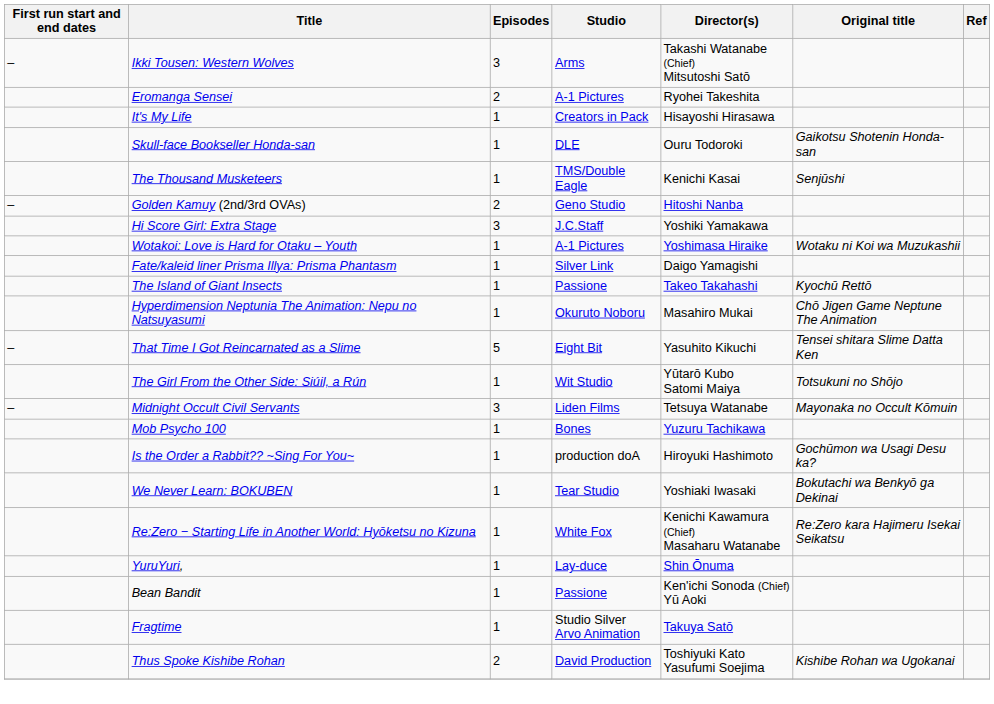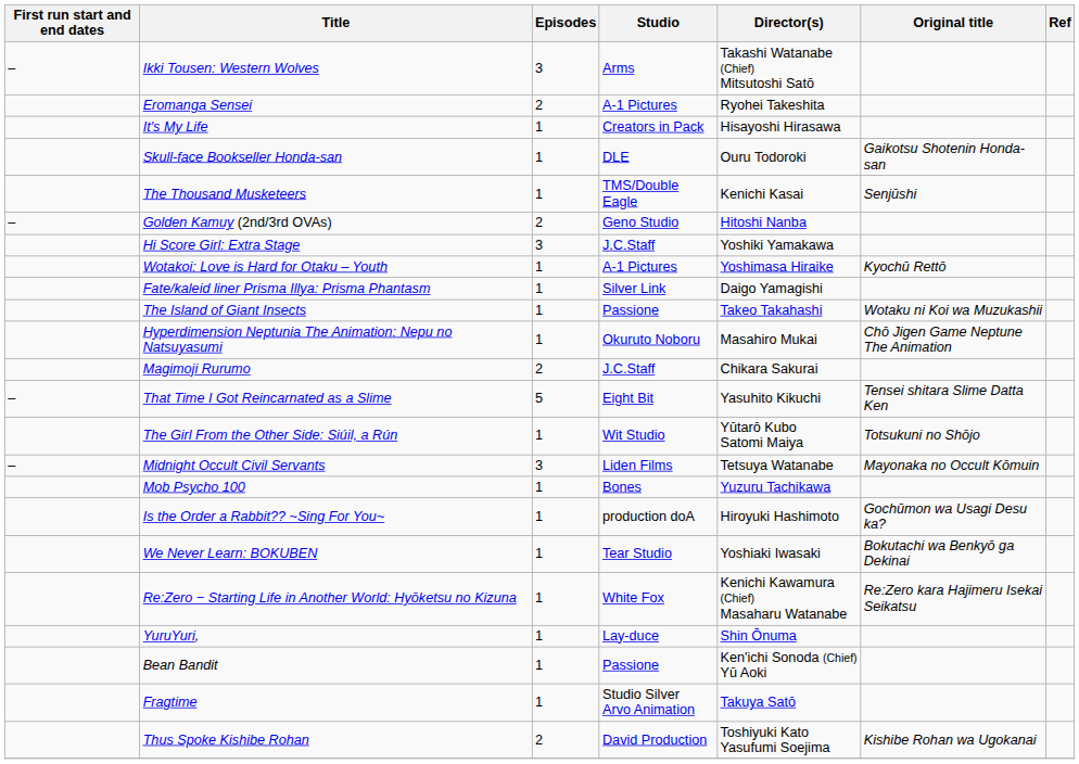Wotakoi: Love is Hard for Otaku – Youth | Original title: Wotaku ni Koi wa Muzukashii -> Kyochū Rettō
The Island of Giant Insects | Original title: Kyochū Rettō -> Wotaku ni Koi wa Muzukashii
+ row: Magimoji Rurumo | 2 | J.C.Staff | Chikara Sakurai
